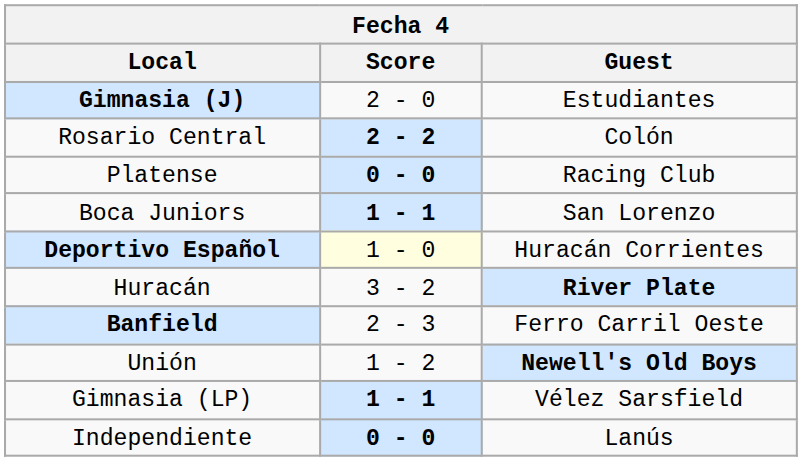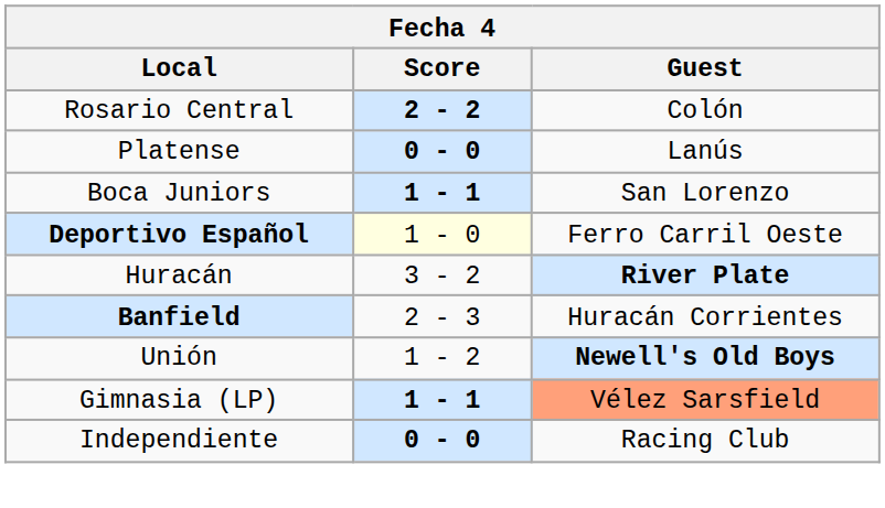- row: Gimnasia (J) | 2 - 0 | Estudiantes
Platense | Guest: Racing Club -> Lanús
Deportivo Español | Guest: Huracán Corrientes -> Ferro Carril Oeste
Banfield | Guest: Ferro Carril Oeste -> Huracán Corrientes
Gimnasia (LP) | Guest: no background -> lightsalmon background
Independiente | Guest: Lanús -> Racing Club
